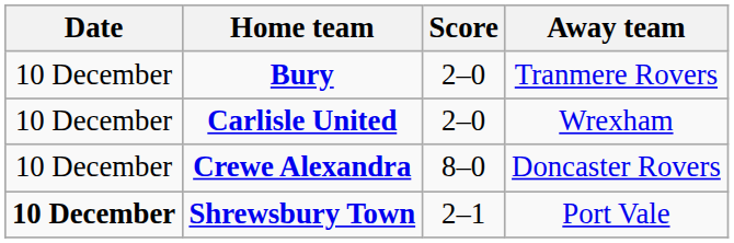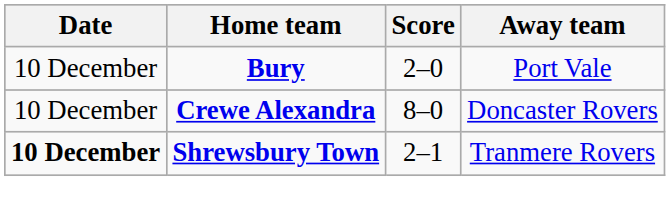Bury | Away team: Tranmere Rovers -> Port Vale
- row: 10 December | Carlisle United | 2–0 | Wrexham
Shrewsbury Town | Away team: Port Vale -> Tranmere Rovers
